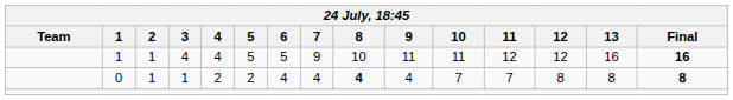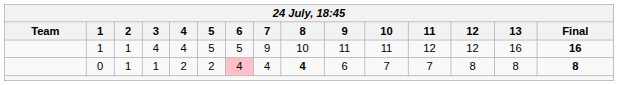0 | 6: no background -> pink background
0 | 9: 4 -> 6
